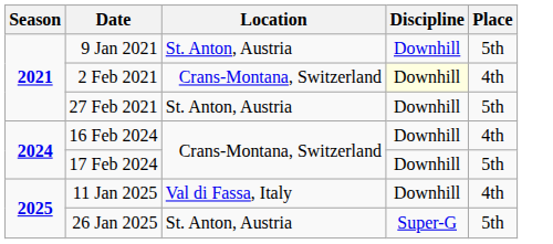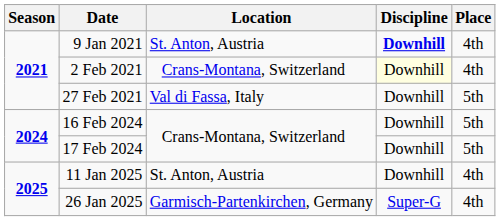9 Jan 2021 | Discipline: normal -> bold
9 Jan 2021 | Place: 5th -> 4th
27 Feb 2021 | Location: St. Anton, Austria -> Val di Fassa, Italy
16 Feb 2024 | Place: 4th -> 5th
11 Jan 2025 | Location: Val di Fassa, Italy -> St. Anton, Austria
26 Jan 2025 | Location: St. Anton, Austria -> Garmisch-Partenkirchen, Germany
26 Jan 2025 | Place: 5th -> 4th
